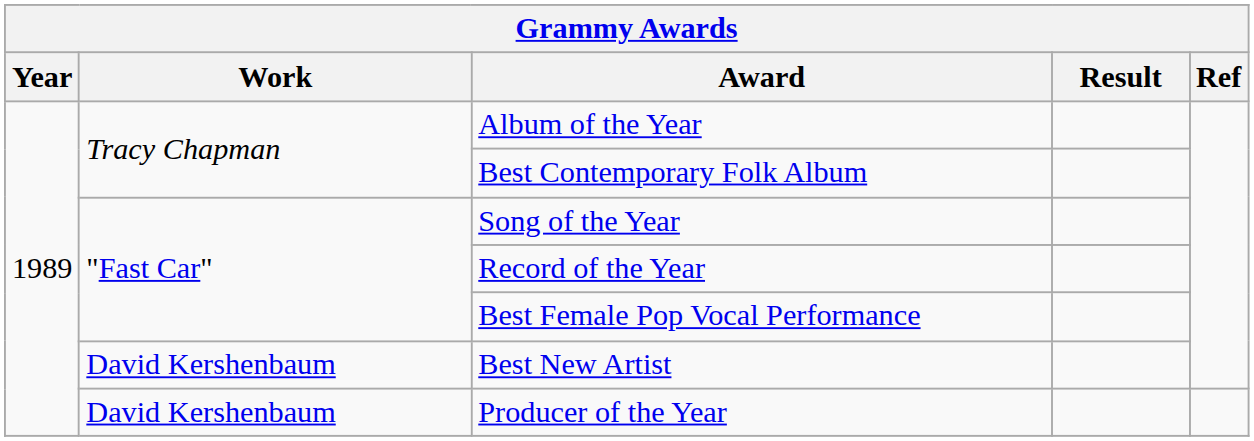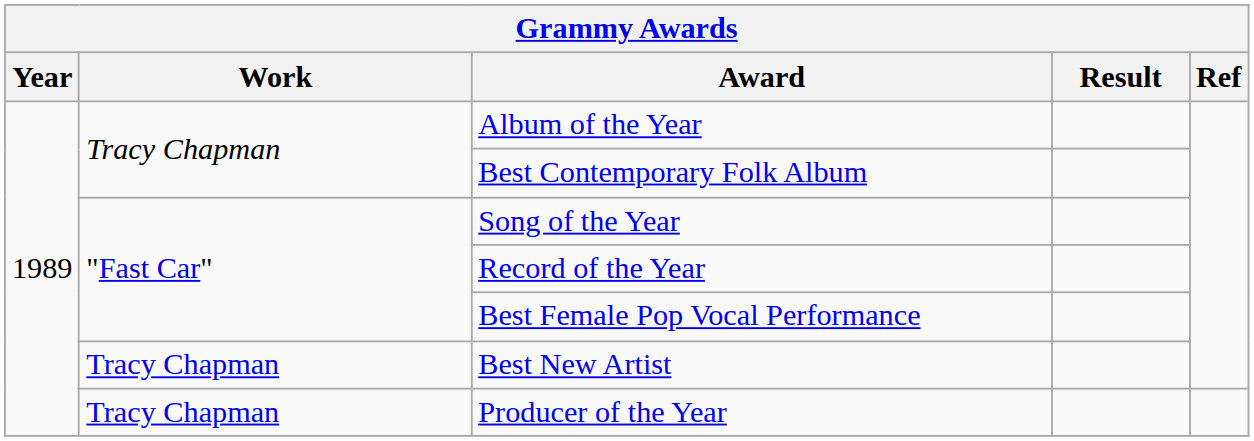Best New Artist | Work: David Kershenbaum -> Tracy Chapman
Producer of the Year | Work: David Kershenbaum -> Tracy Chapman
